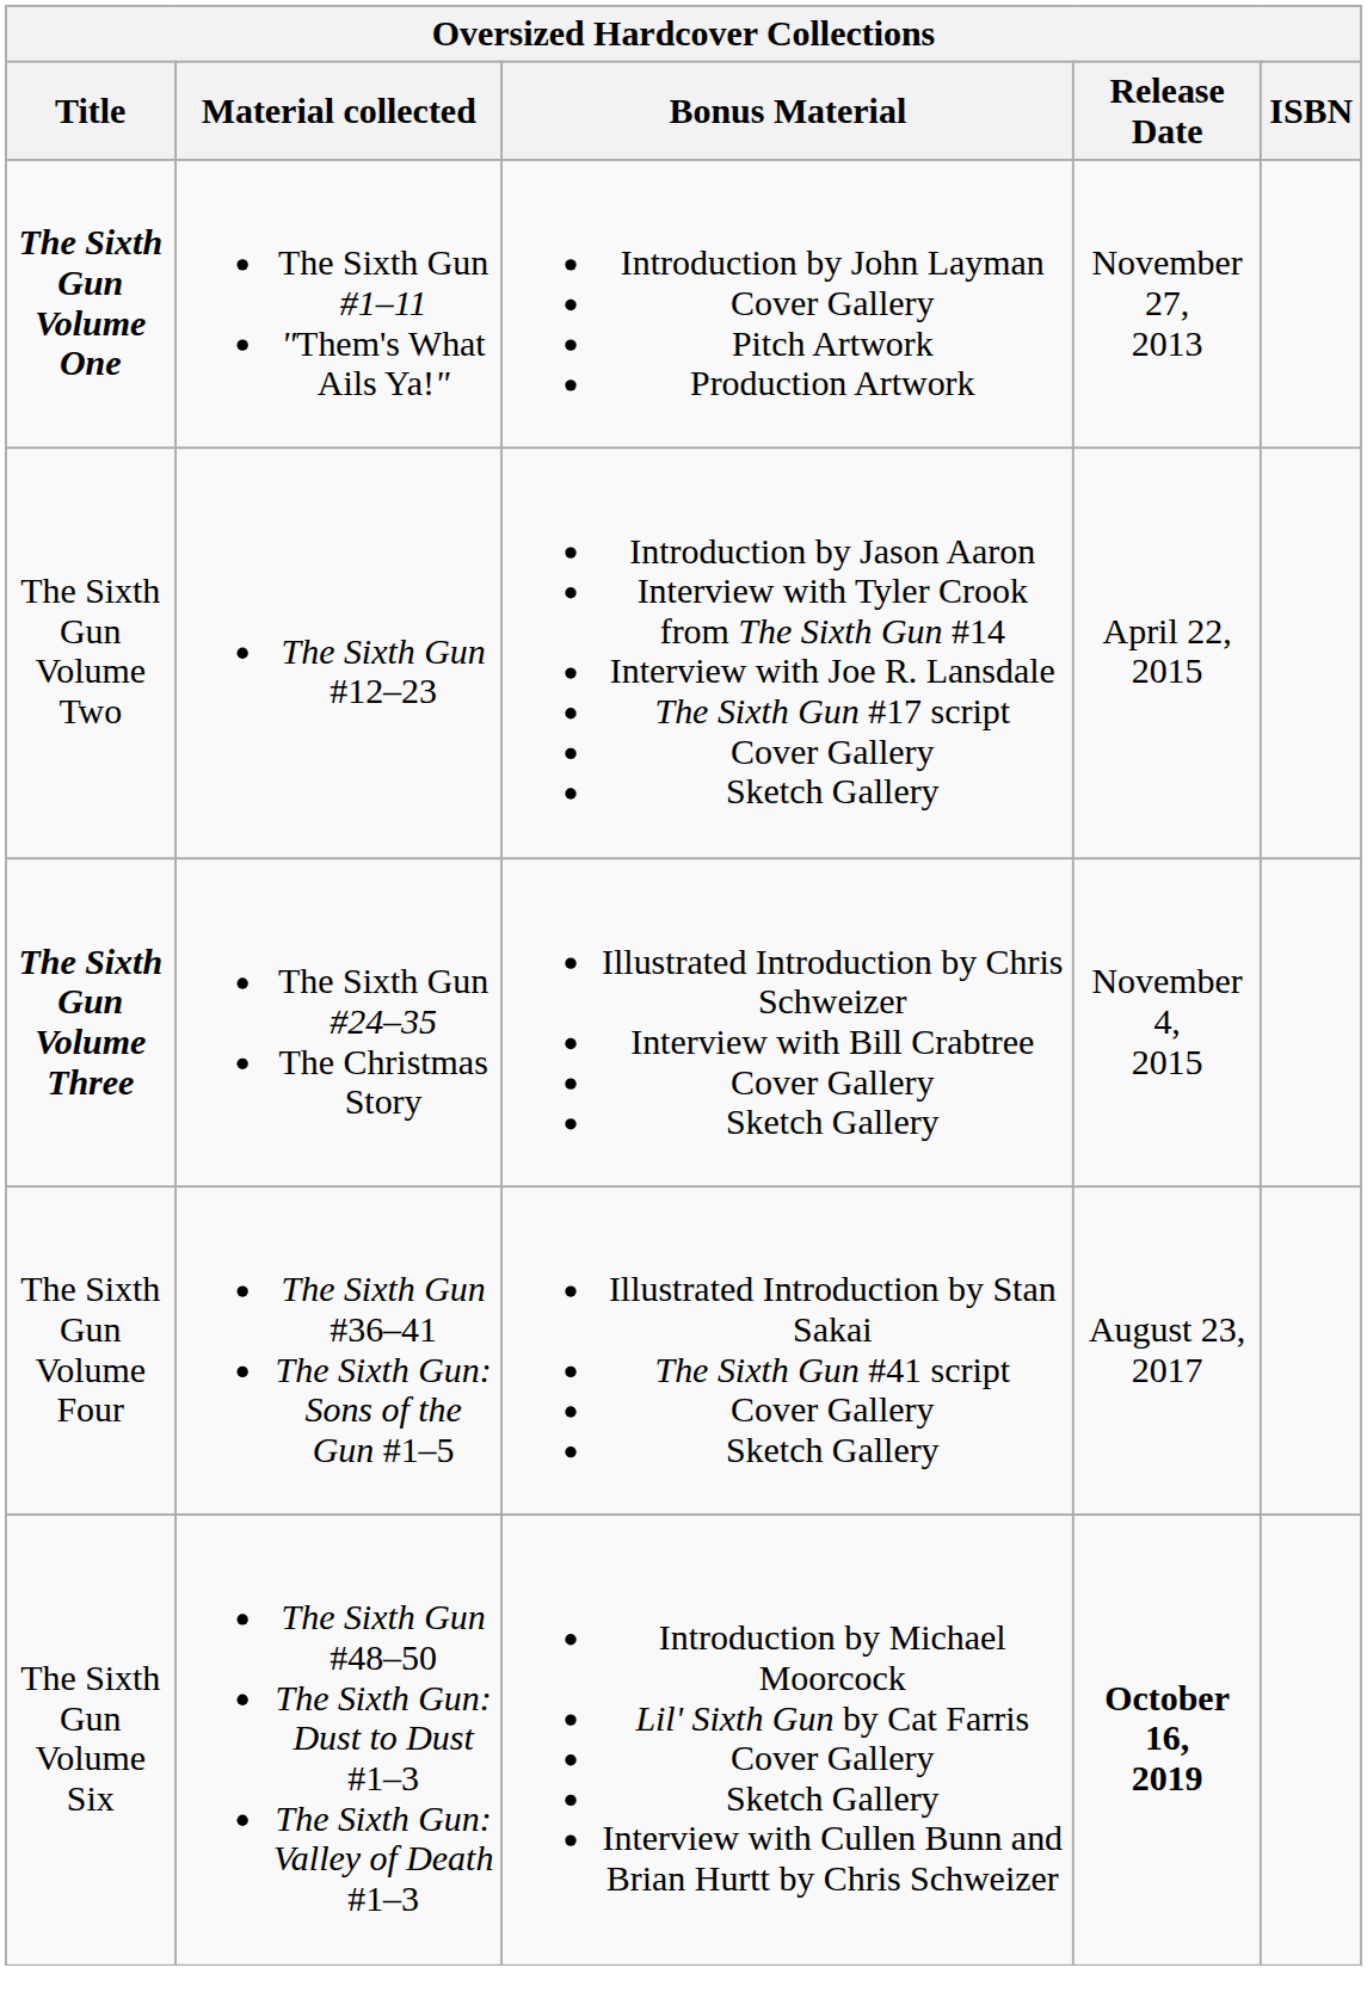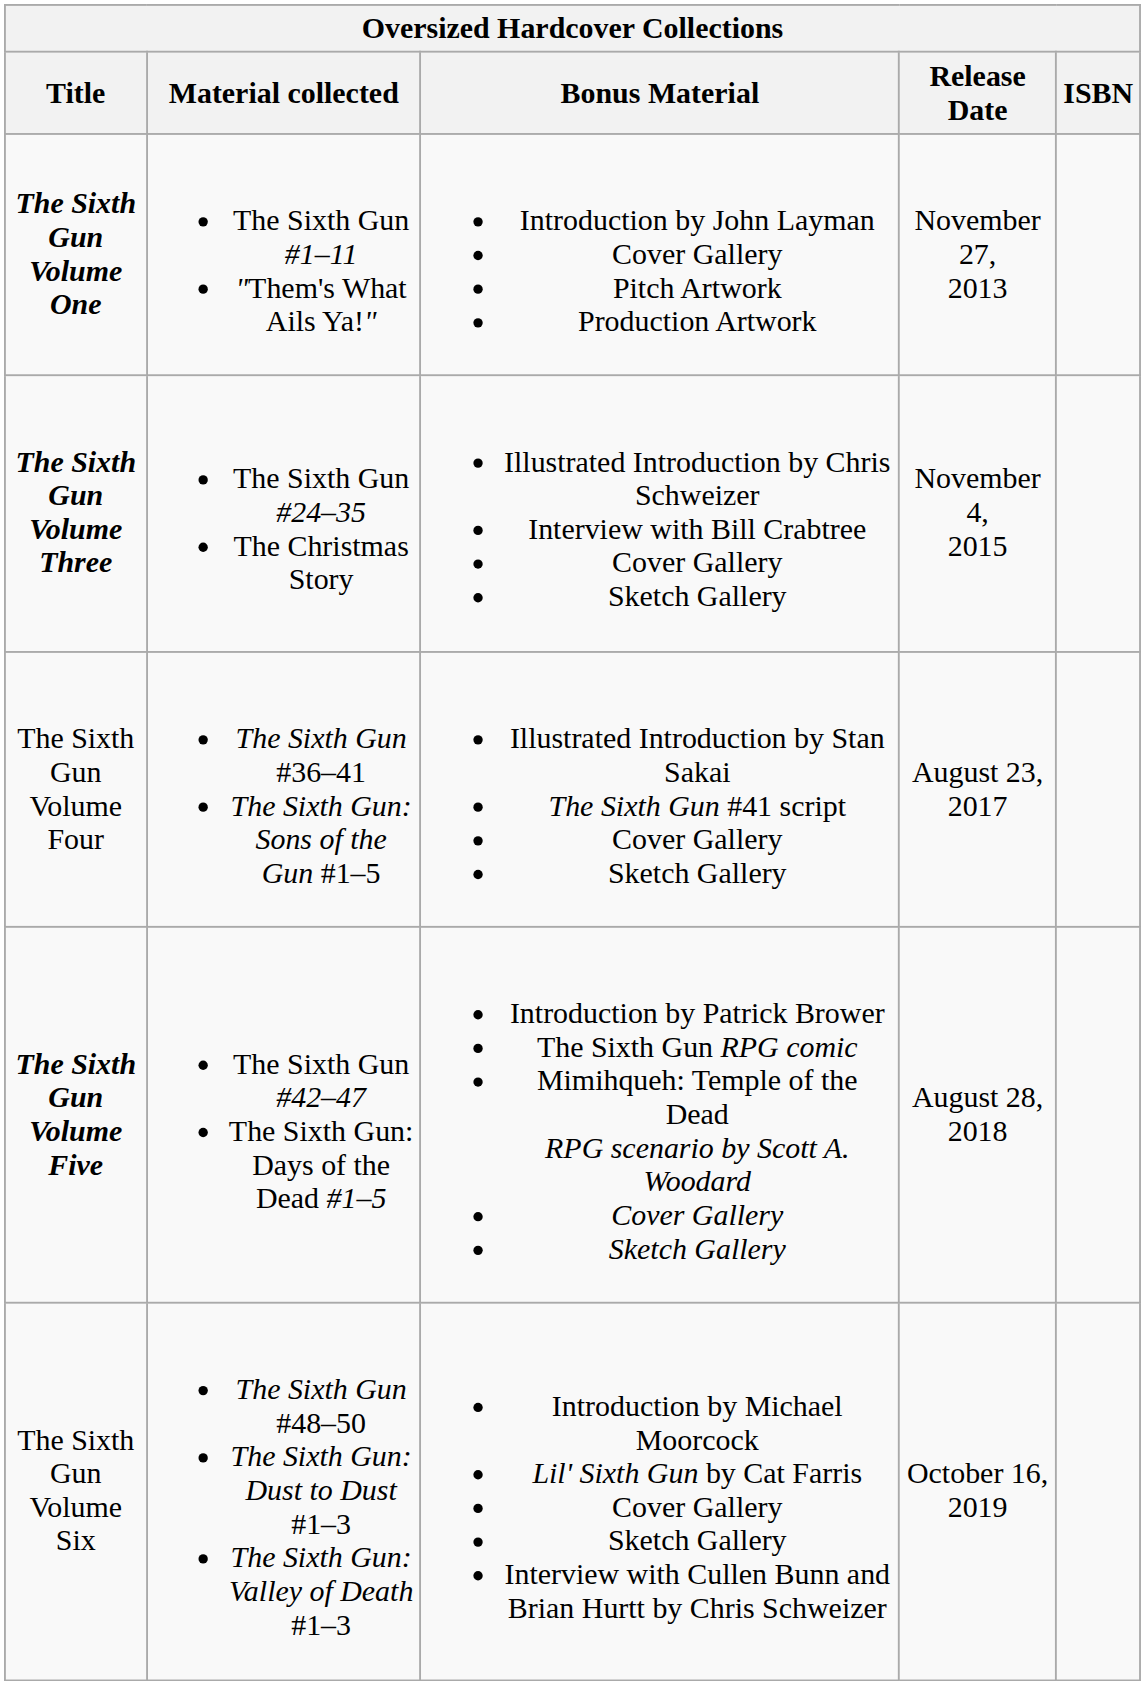- row: The Sixth Gun Volume Two | The Sixth Gun #12–23 | Introduction by Jason Aaron Interview with Tyler Crook from The Sixth Gun #14 Interview with Joe R. Lansdale The Sixth Gun #17 script Cover Gallery Sketch Gallery | April 22, 2015
+ row: The Sixth Gun Volume Five | The Sixth Gun #42–47 The Sixth Gun: Days of the Dead #1–5 | Introduction by Patrick Brower The Sixth Gun RPG comic Mimihqueh: Temple of the Dead RPG scenario by Scott A. Woodard Cover Gallery Sketch Gallery | August 28, 2018
The Sixth Gun Volume Six | Release Date: bold -> normal
